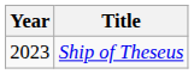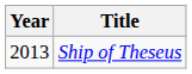Ship of Theseus | Year: 2023 -> 2013
